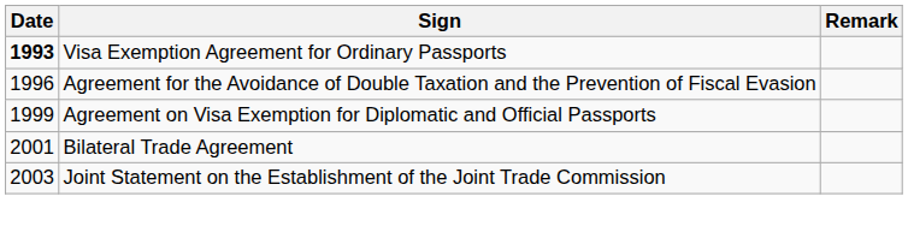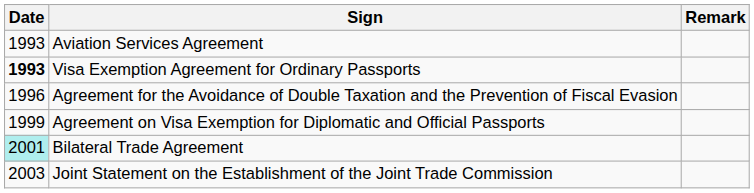+ row: 1993 | Aviation Services Agreement
Bilateral Trade Agreement | Date: no background -> paleturquoise background
